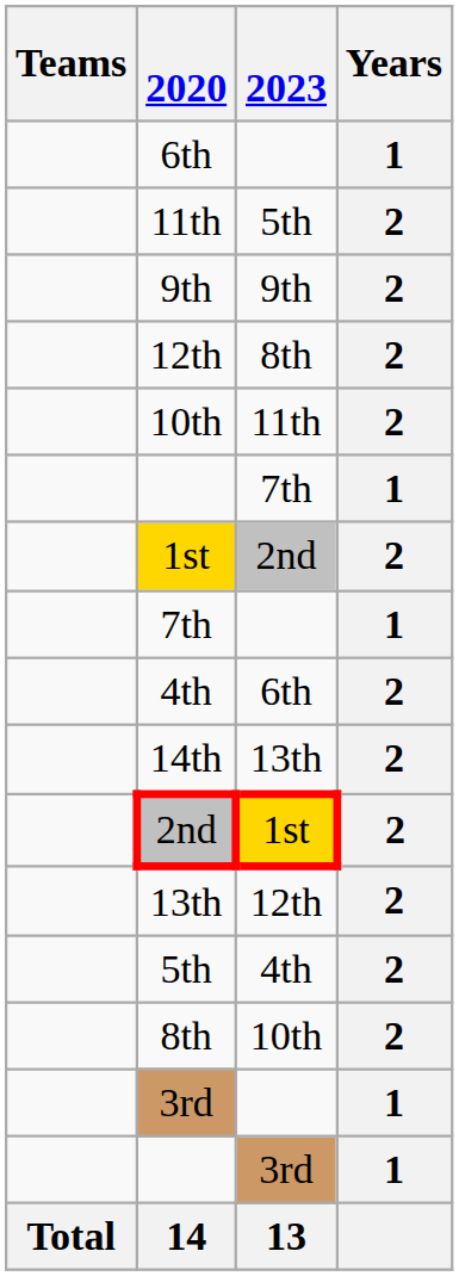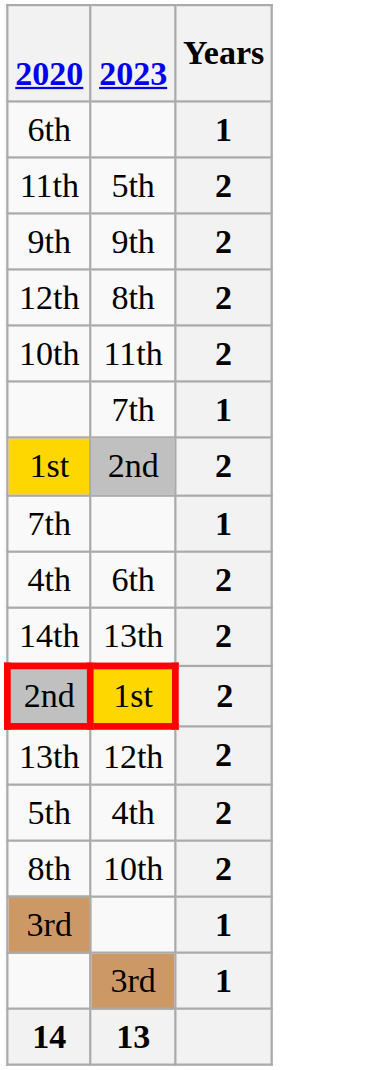- column: Teams | Total
